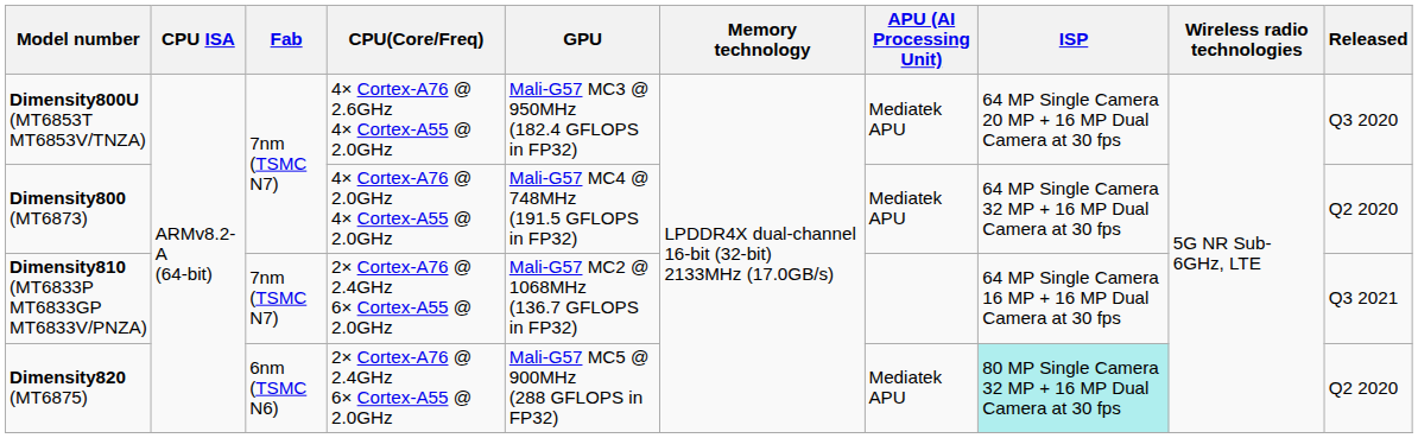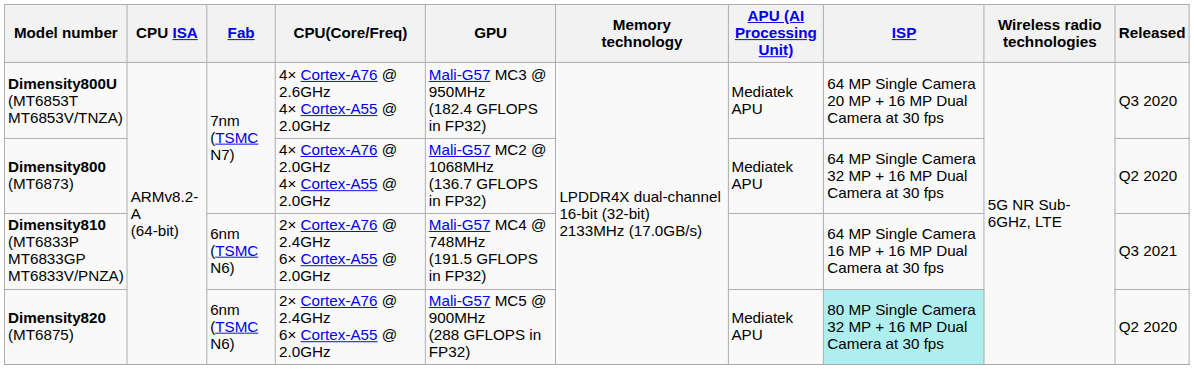Dimensity800 (MT6873) | GPU: Mali-G57 MC4 @ 748MHz (191.5 GFLOPS in FP32) -> Mali-G57 MC2 @ 1068MHz (136.7 GFLOPS in FP32)
Dimensity810 (MT6833P MT6833GP MT6833V/PNZA) | Fab: 7nm (TSMC N7) -> 6nm (TSMC N6)
Dimensity810 (MT6833P MT6833GP MT6833V/PNZA) | GPU: Mali-G57 MC2 @ 1068MHz (136.7 GFLOPS in FP32) -> Mali-G57 MC4 @ 748MHz (191.5 GFLOPS in FP32)
